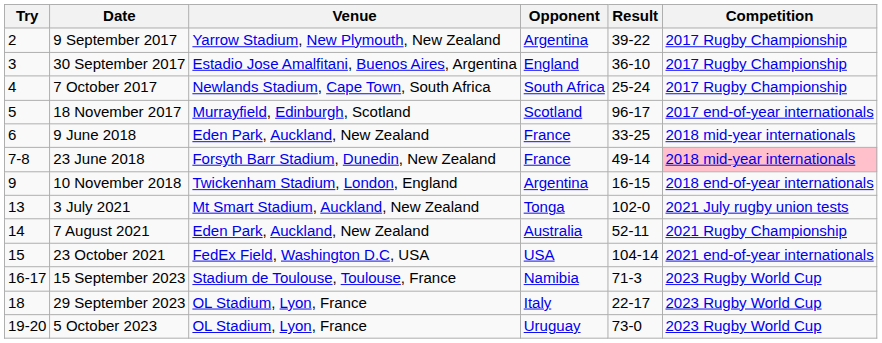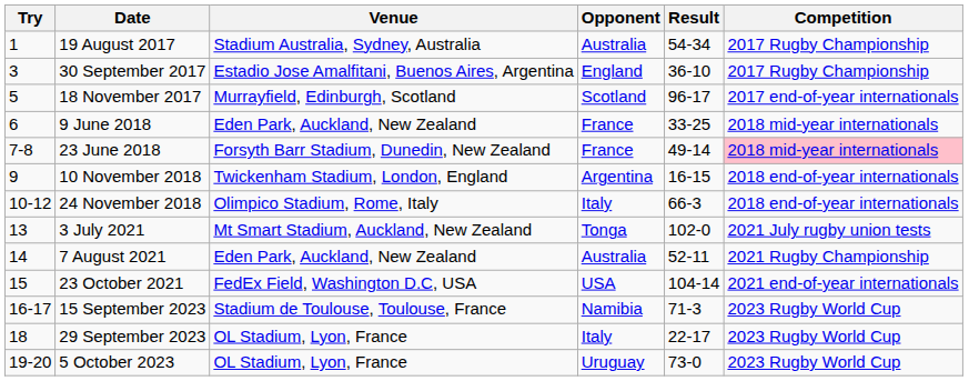+ row: 1 | 19 August 2017 | Stadium Australia, Sydney, Australia | Australia | 54-34 | 2017 Rugby Championship
- row: 2 | 9 September 2017 | Yarrow Stadium, New Plymouth, New Zealand | Argentina | 39-22 | 2017 Rugby Championship
- row: 4 | 7 October 2017 | Newlands Stadium, Cape Town, South Africa | South Africa | 25-24 | 2017 Rugby Championship
+ row: 10-12 | 24 November 2018 | Olimpico Stadium, Rome, Italy | Italy | 66-3 | 2018 end-of-year internationals
